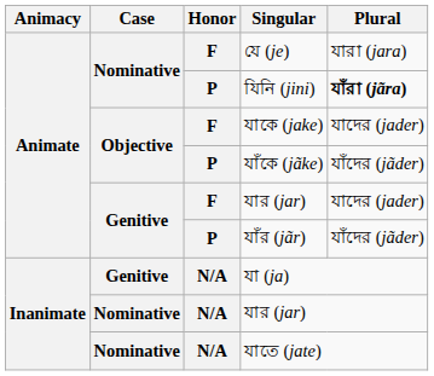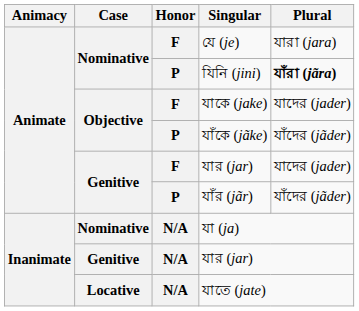যা (ja) | Case: Genitive -> Nominative
N/A / যার (jar) | Case: Nominative -> Genitive
যাতে (jate) | Case: Nominative -> Locative
